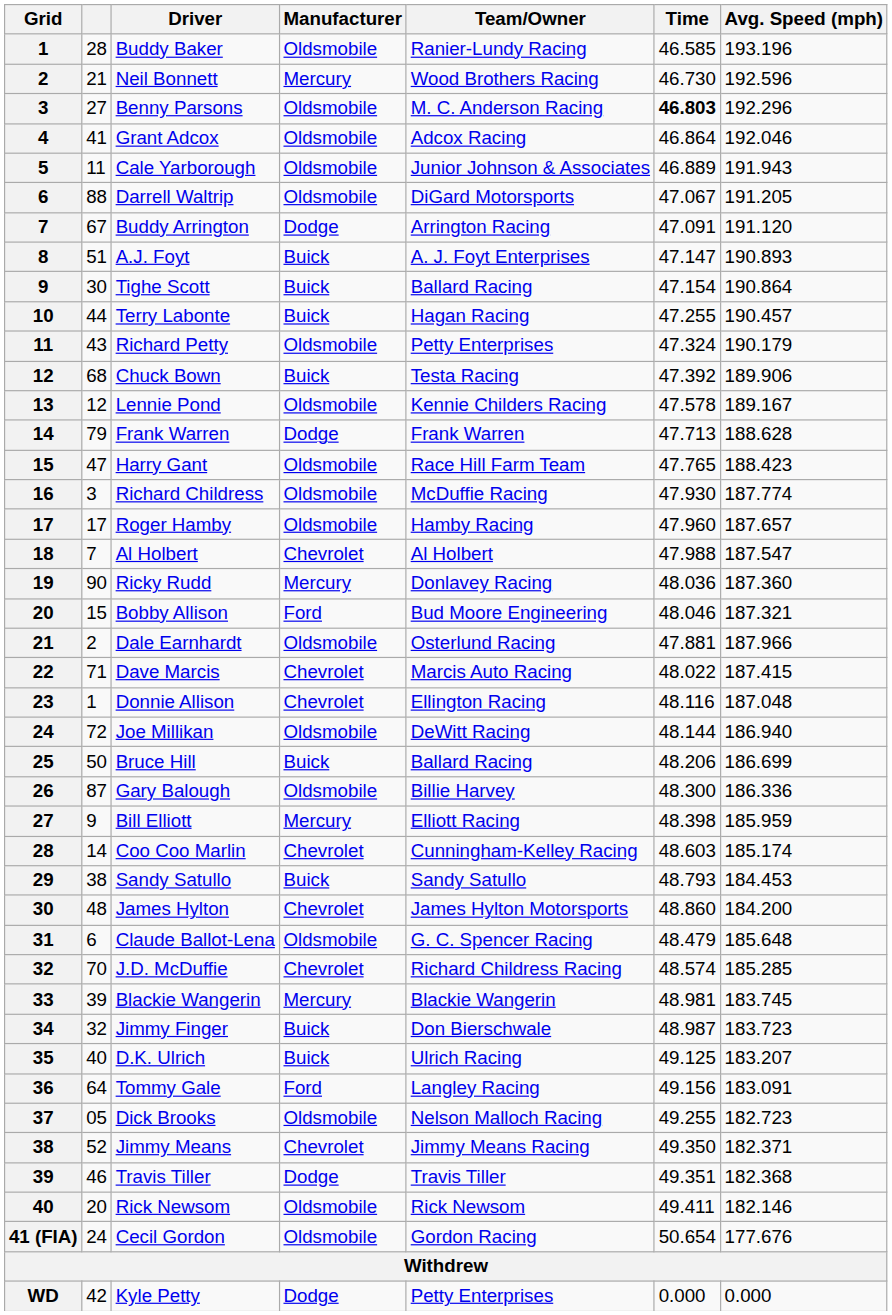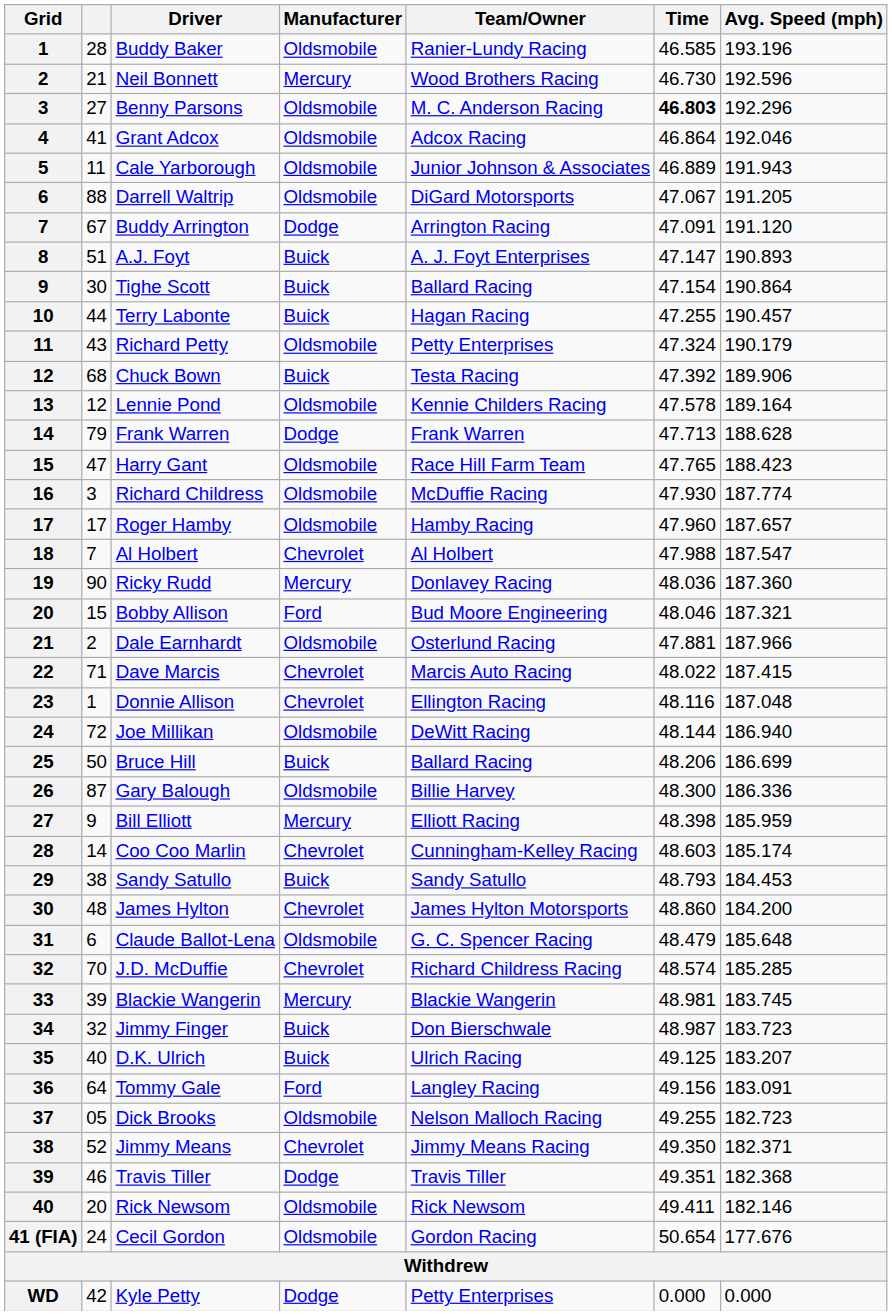Lennie Pond | Avg. Speed (mph): 189.167 -> 189.164
